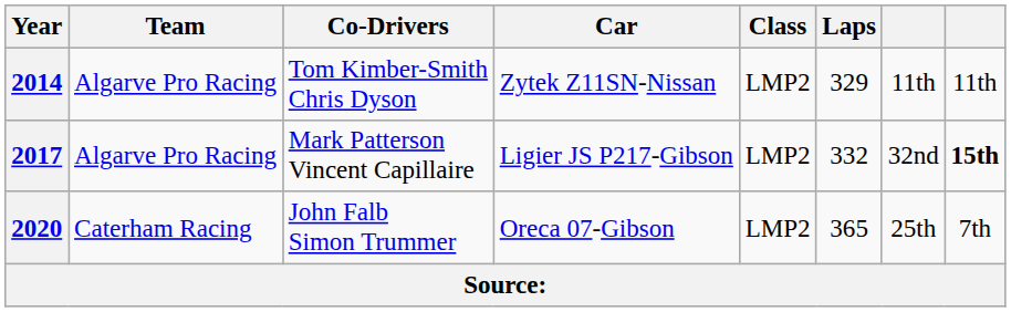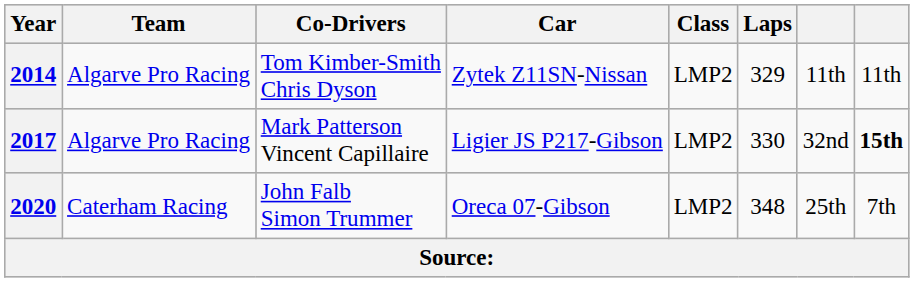2017 | Laps: 332 -> 330
2020 | Laps: 365 -> 348
